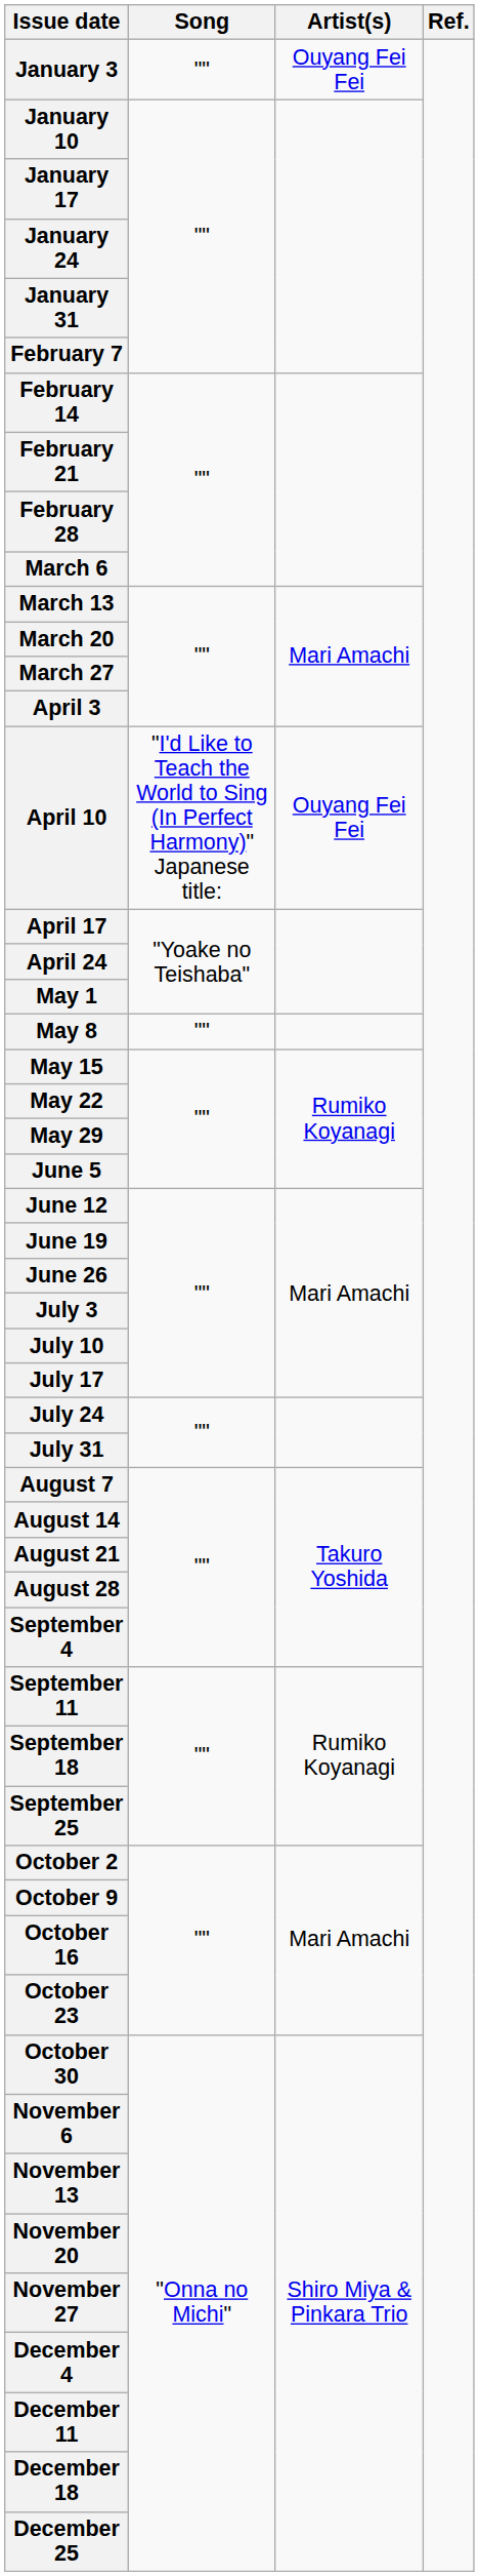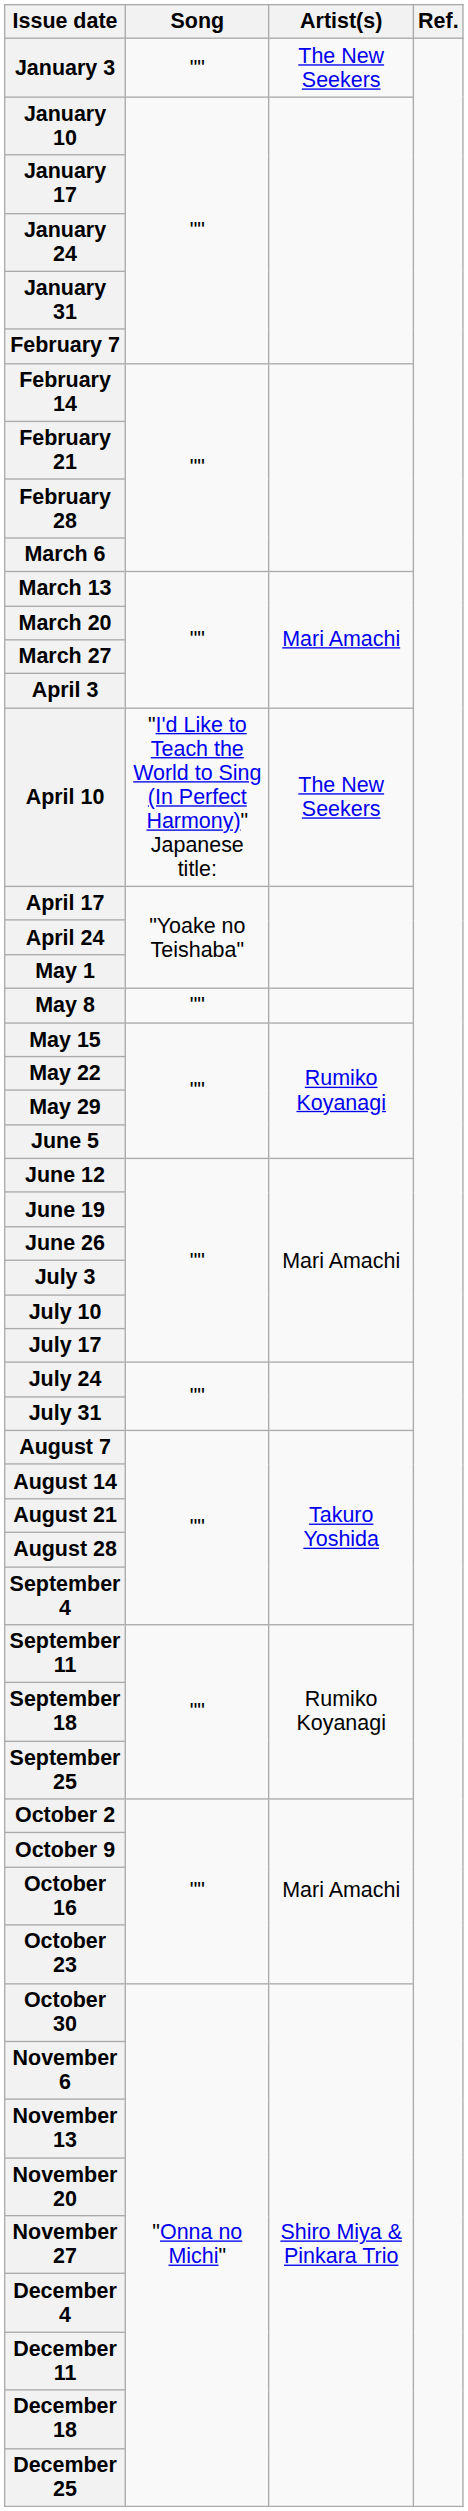January 3 | Artist(s): Ouyang Fei Fei -> The New Seekers
April 10 | Artist(s): Ouyang Fei Fei -> The New Seekers
